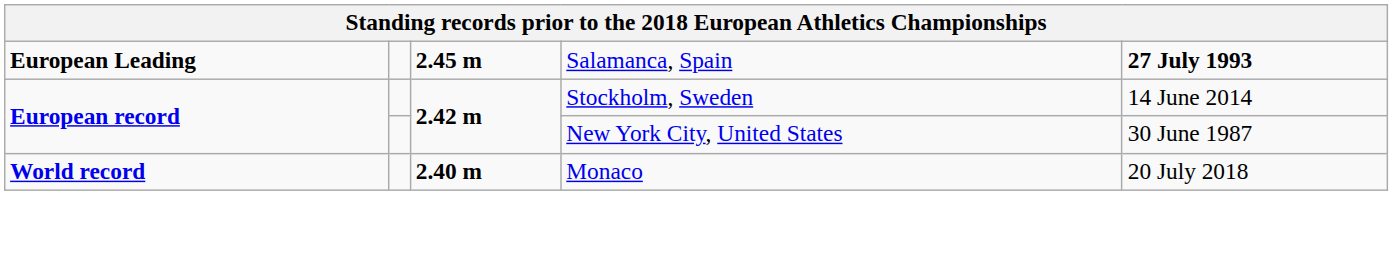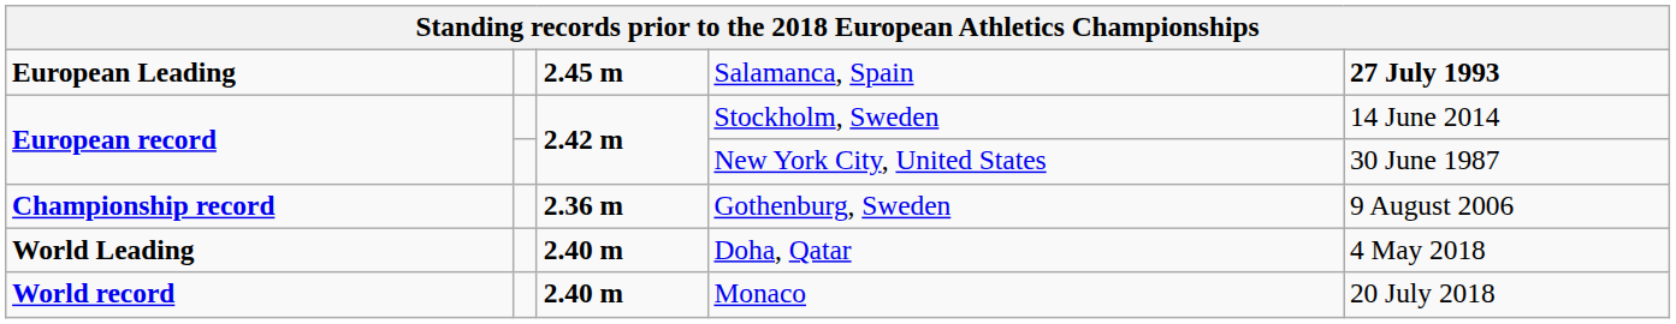+ row: Championship record | 2.36 m | Gothenburg, Sweden | 9 August 2006
+ row: World Leading | 2.40 m | Doha, Qatar | 4 May 2018
